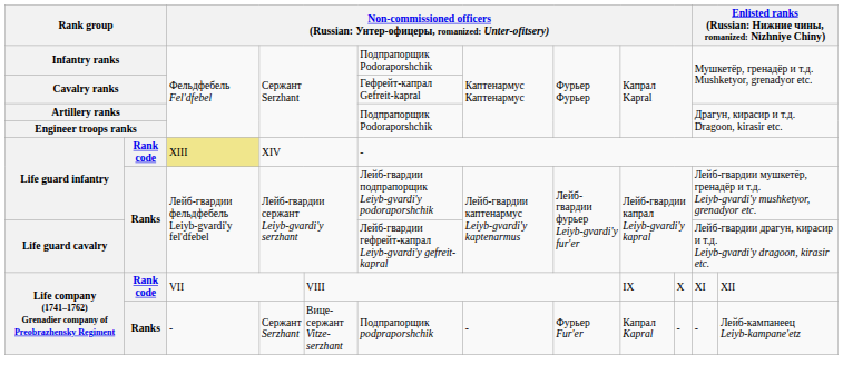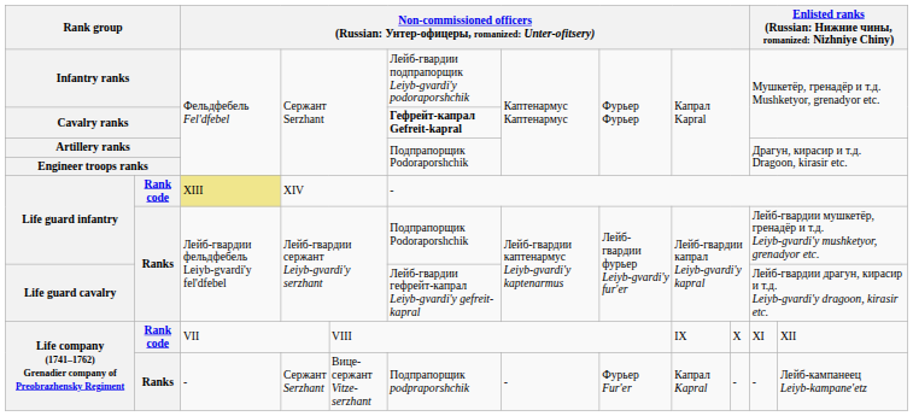Infantry ranks | column 6: Подпрапорщик Podoraporshchik -> Лейб-гвардии подпрапорщик Leiyb-gvardi'y podoraporshchik
Cavalry ranks | column 6: normal -> bold
Life guard infantry / Ranks | column 6: Лейб-гвардии подпрапорщик Leiyb-gvardi'y podoraporshchik -> Подпрапорщик Podoraporshchik
